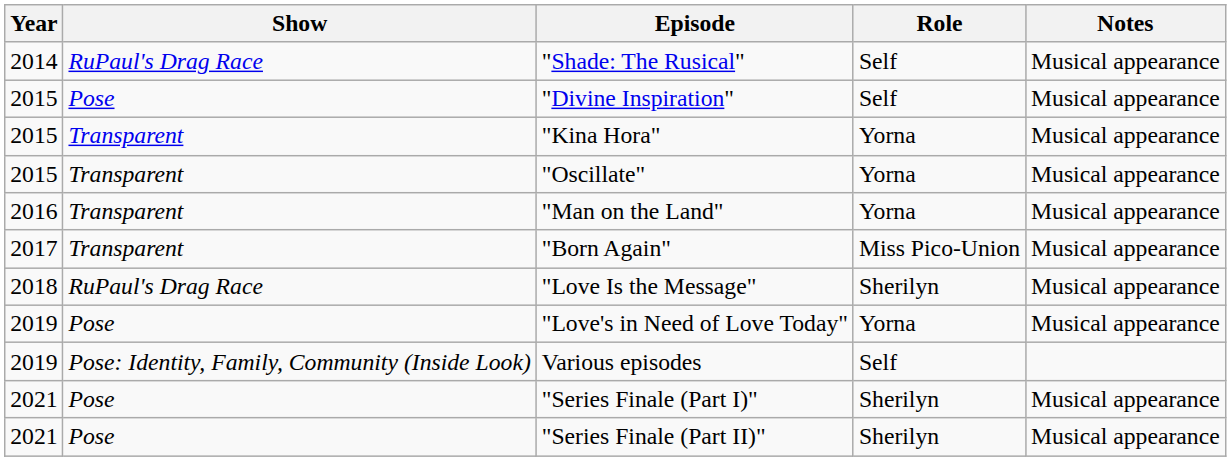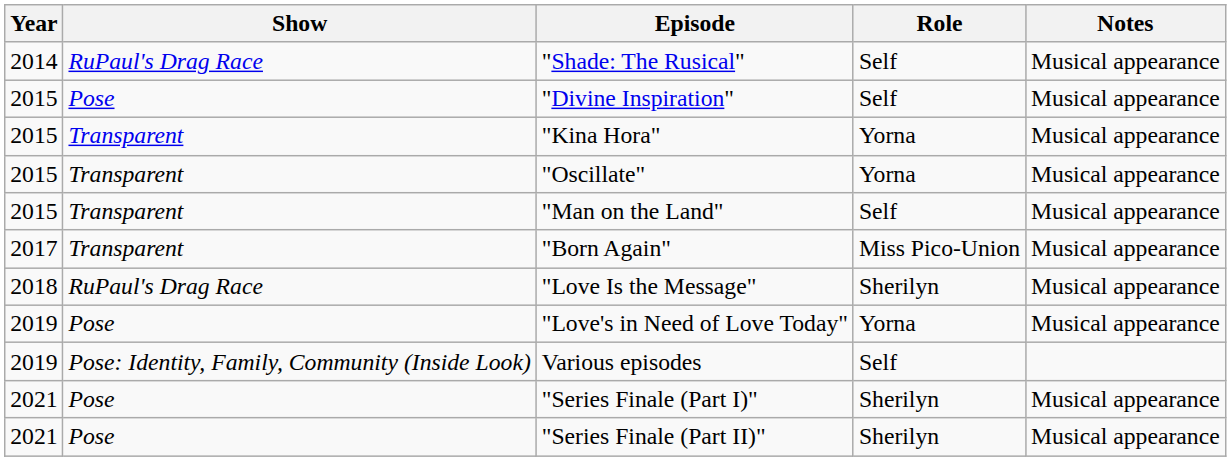"Man on the Land" | Year: 2016 -> 2015
"Man on the Land" | Role: Yorna -> Self
